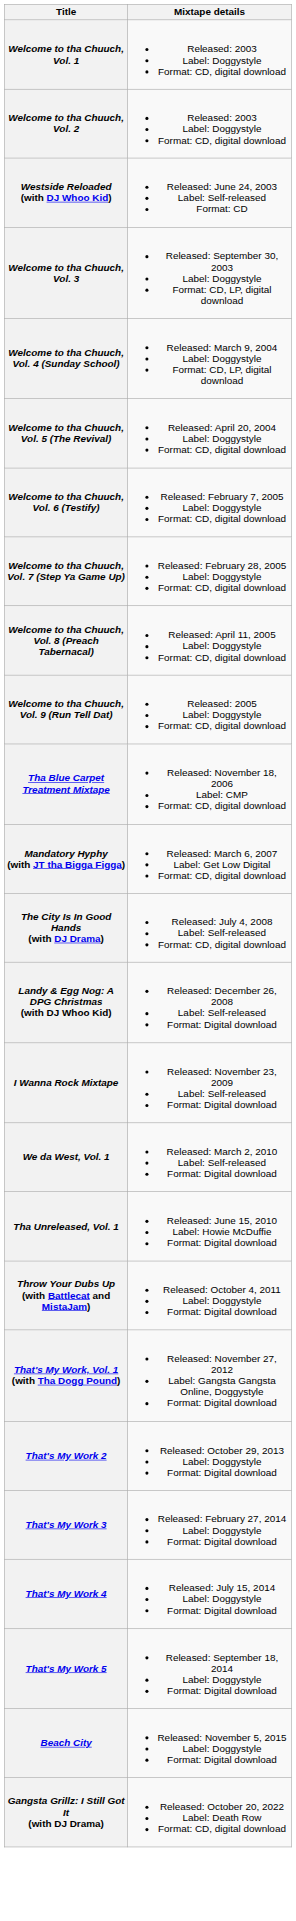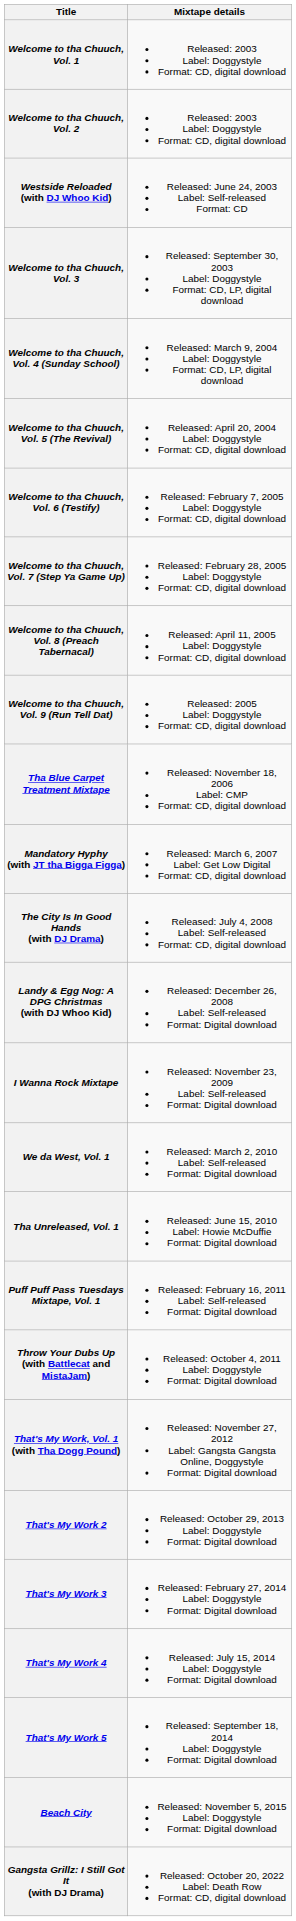+ row: Puff Puff Pass Tuesdays Mixtape, Vol. 1 | Released: February 16, 2011 Label: Self-released Format: Digital download
